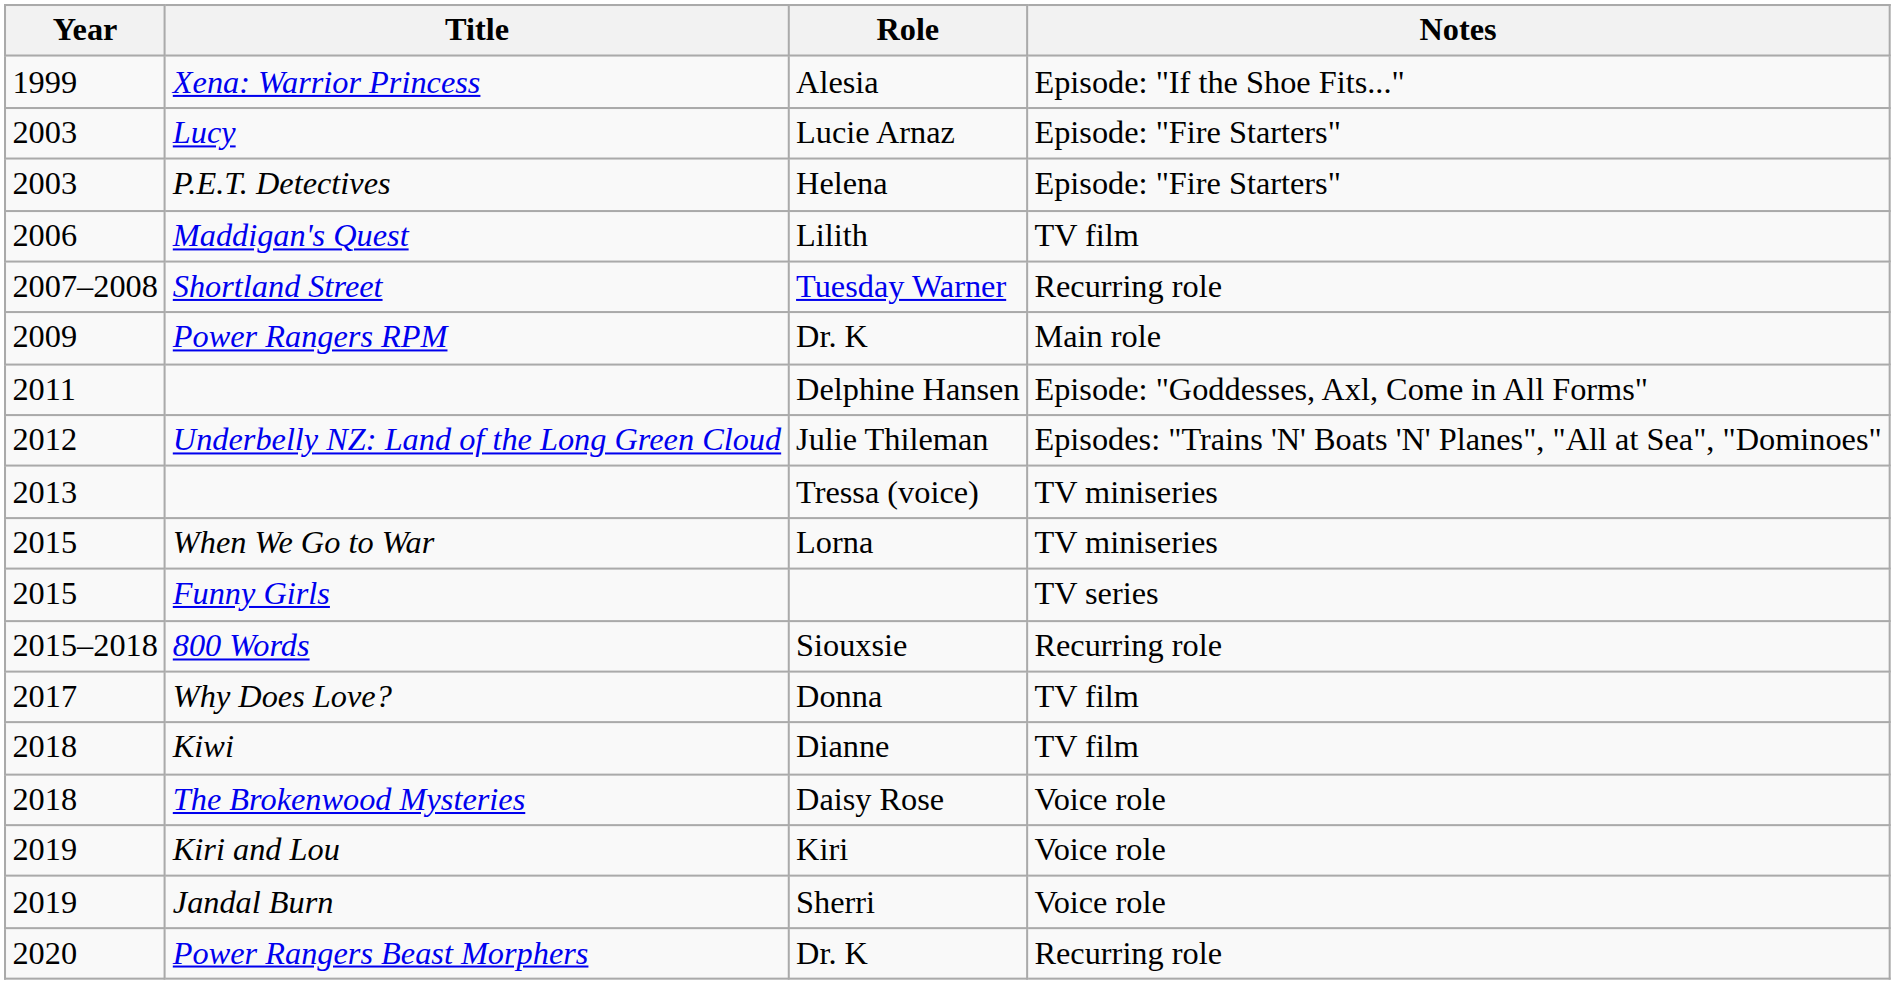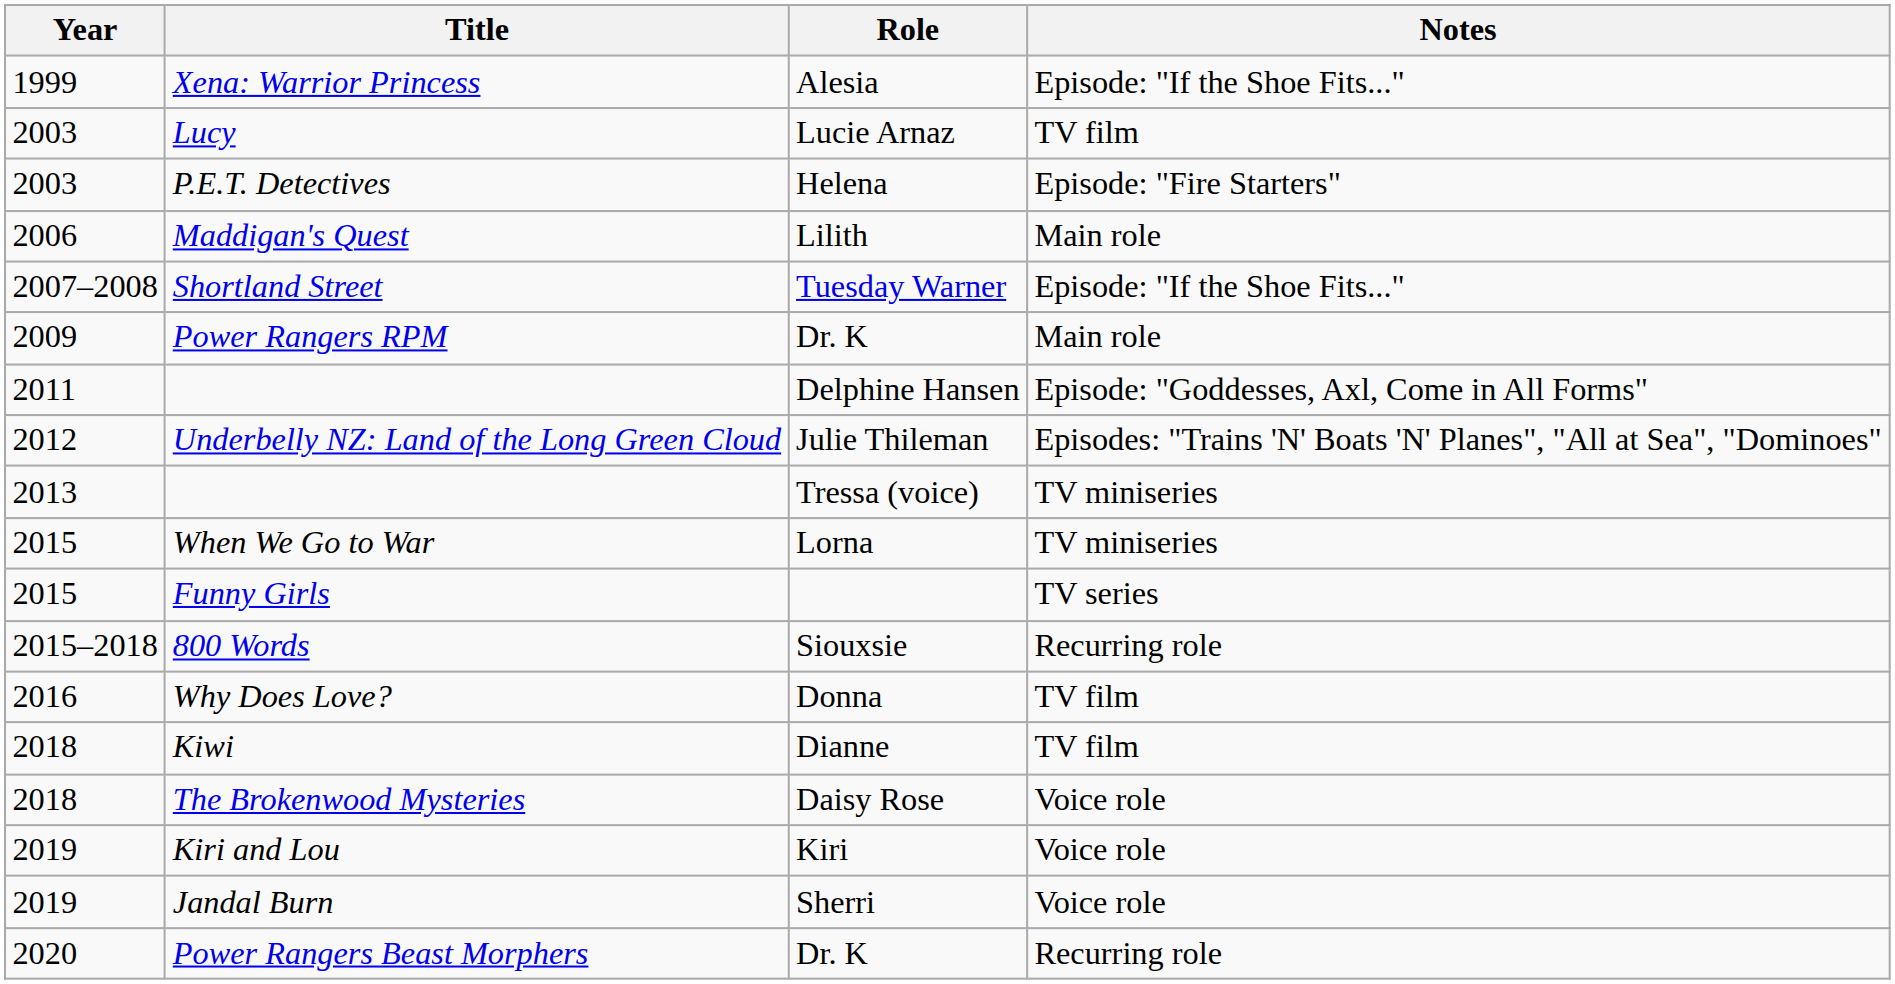Lucy | Notes: Episode: "Fire Starters" -> TV film
Maddigan's Quest | Notes: TV film -> Main role
Shortland Street | Notes: Recurring role -> Episode: "If the Shoe Fits..."
Why Does Love? | Year: 2017 -> 2016
